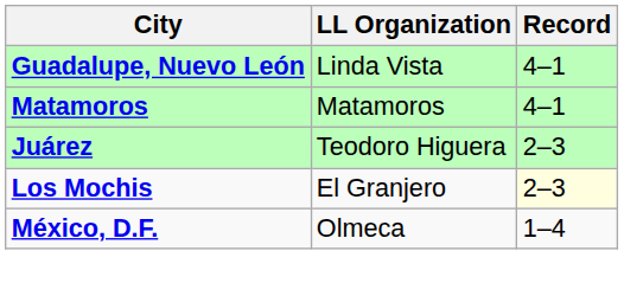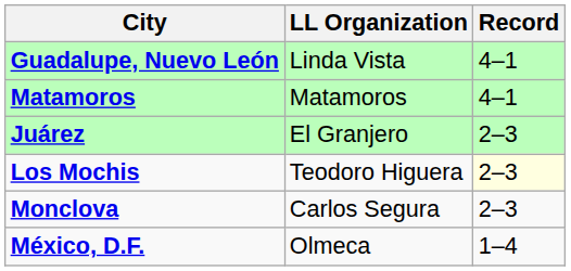Juárez | LL Organization: Teodoro Higuera -> El Granjero
Los Mochis | LL Organization: El Granjero -> Teodoro Higuera
+ row: Monclova | Carlos Segura | 2–3
